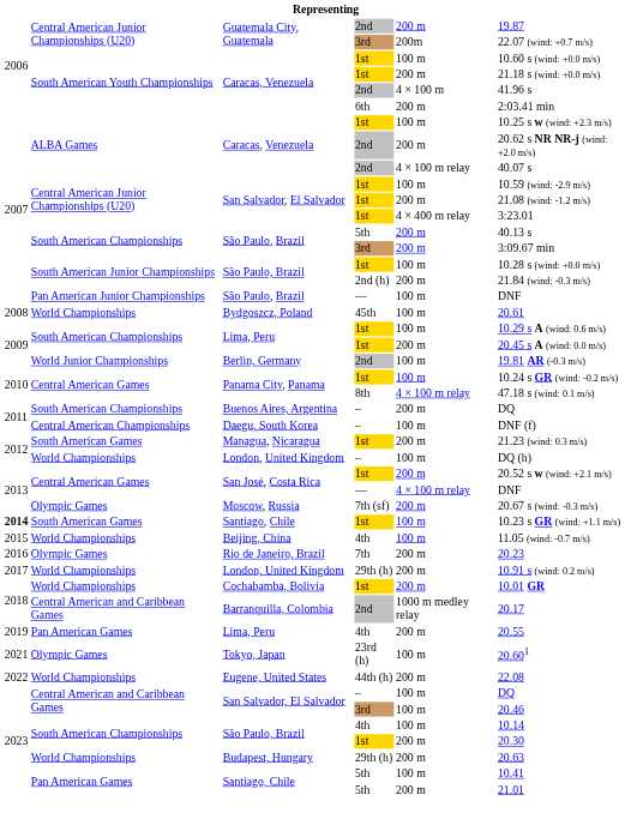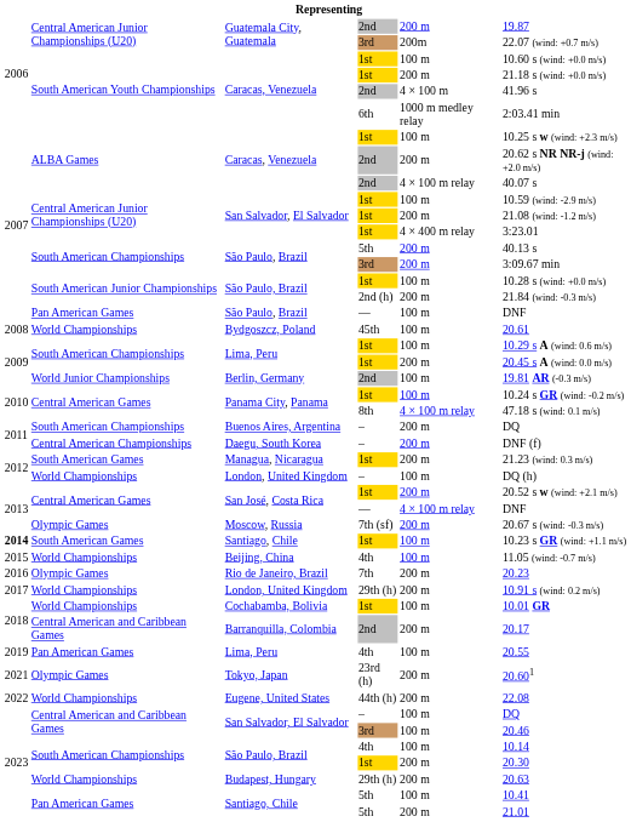Caracas, Venezuela / 6th | column 5: 200 m -> 1000 m medley relay
São Paulo, Brazil / — | column 2: Pan American Junior Championships -> Pan American Games
Daegu, South Korea | column 5: 100 m -> 200 m
Cochabamba, Bolivia | column 5: 200 m -> 100 m
Barranquilla, Colombia | column 5: 1000 m medley relay -> 200 m
Lima, Peru / 4th | column 5: 200 m -> 100 m
Tokyo, Japan | column 5: 100 m -> 200 m
